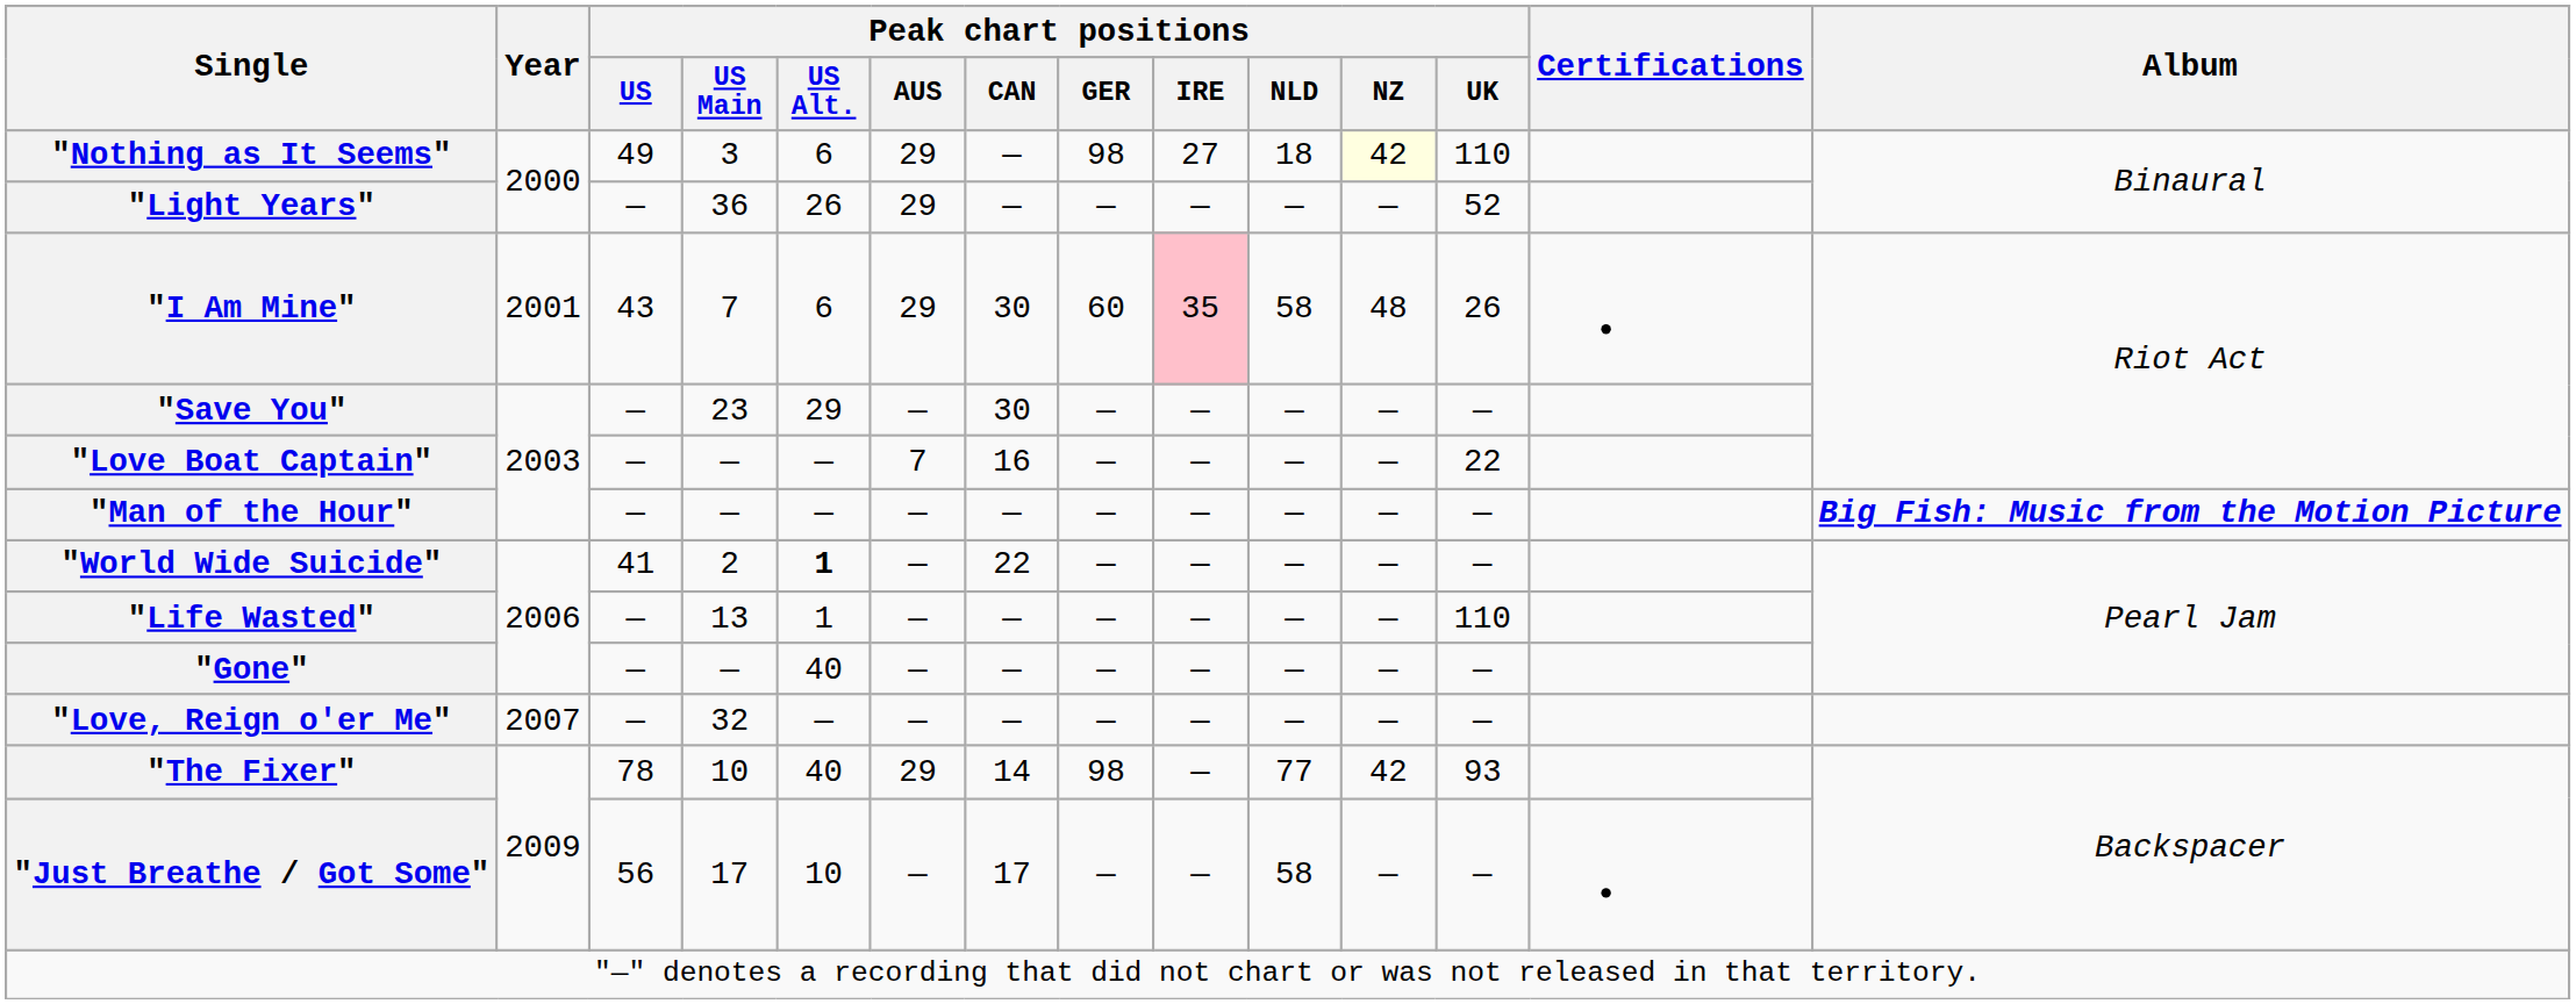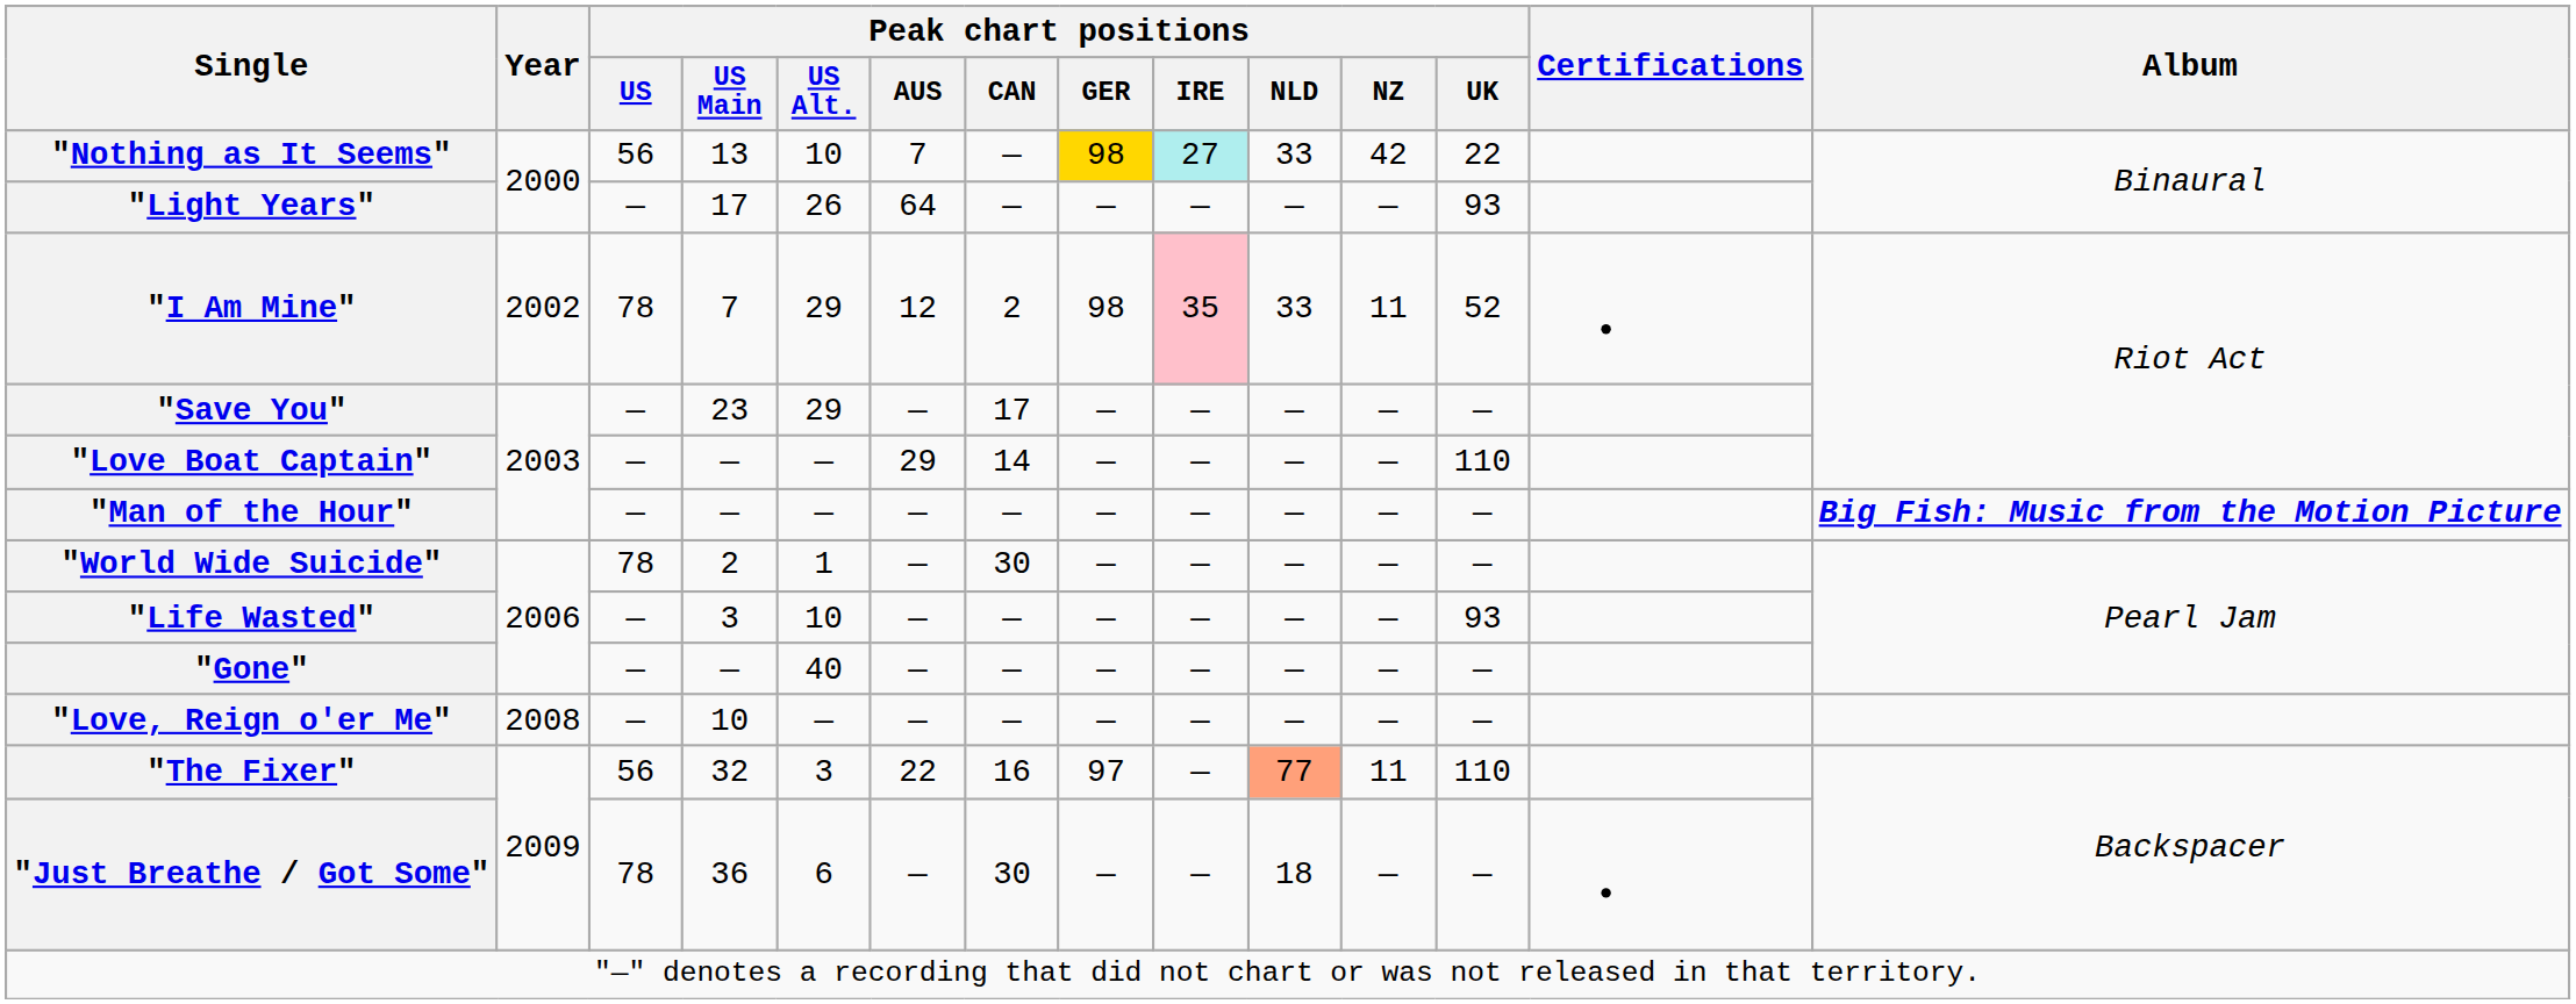"Nothing as It Seems" | Peak chart positions / US: 49 -> 56
"Nothing as It Seems" | Peak chart positions / US Main: 3 -> 13
"Nothing as It Seems" | Peak chart positions / US Alt.: 6 -> 10
"Nothing as It Seems" | Peak chart positions / AUS: 29 -> 7
"Nothing as It Seems" | Peak chart positions / GER: no background -> gold background
"Nothing as It Seems" | Peak chart positions / IRE: no background -> paleturquoise background
"Nothing as It Seems" | Peak chart positions / NLD: 18 -> 33
"Nothing as It Seems" | Peak chart positions / NZ: lightyellow background -> no background
"Nothing as It Seems" | Peak chart positions / UK: 110 -> 22
"Light Years" | Peak chart positions / US Main: 36 -> 17
"Light Years" | Peak chart positions / AUS: 29 -> 64
"Light Years" | Peak chart positions / UK: 52 -> 93
"I Am Mine" | Year: 2001 -> 2002
"I Am Mine" | Peak chart positions / US: 43 -> 78
"I Am Mine" | Peak chart positions / US Alt.: 6 -> 29
"I Am Mine" | Peak chart positions / AUS: 29 -> 12
"I Am Mine" | Peak chart positions / CAN: 30 -> 2
"I Am Mine" | Peak chart positions / GER: 60 -> 98
"I Am Mine" | Peak chart positions / NLD: 58 -> 33
"I Am Mine" | Peak chart positions / NZ: 48 -> 11
"I Am Mine" | Peak chart positions / UK: 26 -> 52
"Save You" | Peak chart positions / CAN: 30 -> 17
"Love Boat Captain" | Peak chart positions / AUS: 7 -> 29
"Love Boat Captain" | Peak chart positions / CAN: 16 -> 14
"Love Boat Captain" | Peak chart positions / UK: 22 -> 110
"World Wide Suicide" | Peak chart positions / US: 41 -> 78
"World Wide Suicide" | Peak chart positions / US Alt.: bold -> normal
"World Wide Suicide" | Peak chart positions / CAN: 22 -> 30
"Life Wasted" | Peak chart positions / US Main: 13 -> 3
"Life Wasted" | Peak chart positions / US Alt.: 1 -> 10
"Life Wasted" | Peak chart positions / UK: 110 -> 93
"Love, Reign o'er Me" | Year: 2007 -> 2008
"Love, Reign o'er Me" | Peak chart positions / US Main: 32 -> 10
"The Fixer" | Peak chart positions / US: 78 -> 56
"The Fixer" | Peak chart positions / US Main: 10 -> 32
"The Fixer" | Peak chart positions / US Alt.: 40 -> 3
"The Fixer" | Peak chart positions / AUS: 29 -> 22
"The Fixer" | Peak chart positions / CAN: 14 -> 16
"The Fixer" | Peak chart positions / GER: 98 -> 97
"The Fixer" | Peak chart positions / NLD: no background -> lightsalmon background
"The Fixer" | Peak chart positions / NZ: 42 -> 11
"The Fixer" | Peak chart positions / UK: 93 -> 110
"Just Breathe / Got Some" | Peak chart positions / US: 56 -> 78
"Just Breathe / Got Some" | Peak chart positions / US Main: 17 -> 36
"Just Breathe / Got Some" | Peak chart positions / US Alt.: 10 -> 6
"Just Breathe / Got Some" | Peak chart positions / CAN: 17 -> 30
"Just Breathe / Got Some" | Peak chart positions / NLD: 58 -> 18
